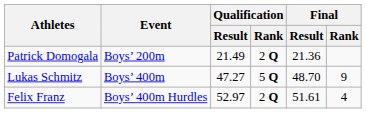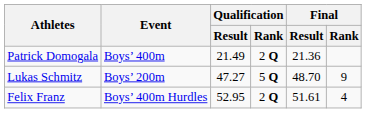Patrick Domogala | Event: Boys’ 200m -> Boys’ 400m
Lukas Schmitz | Event: Boys’ 400m -> Boys’ 200m
Felix Franz | Qualification / Result: 52.97 -> 52.95
